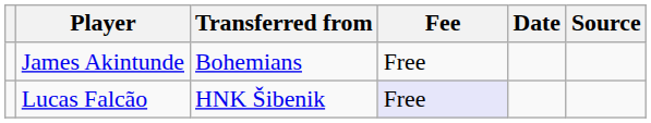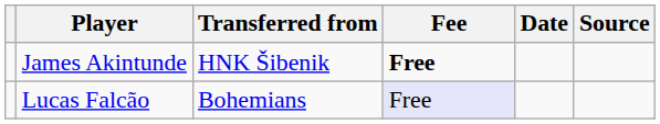James Akintunde | Transferred from: Bohemians -> HNK Šibenik
James Akintunde | Fee: normal -> bold
Lucas Falcão | Transferred from: HNK Šibenik -> Bohemians
